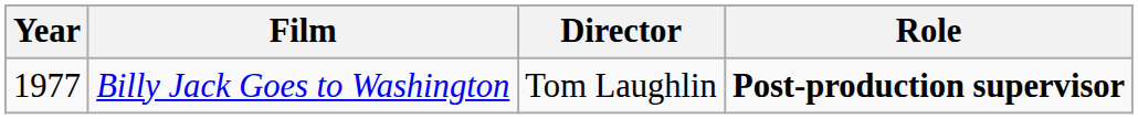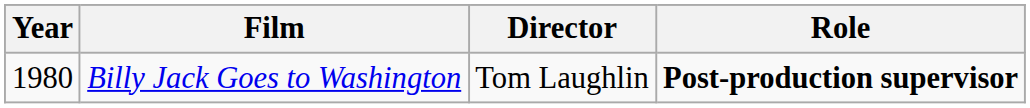Billy Jack Goes to Washington | Year: 1977 -> 1980
